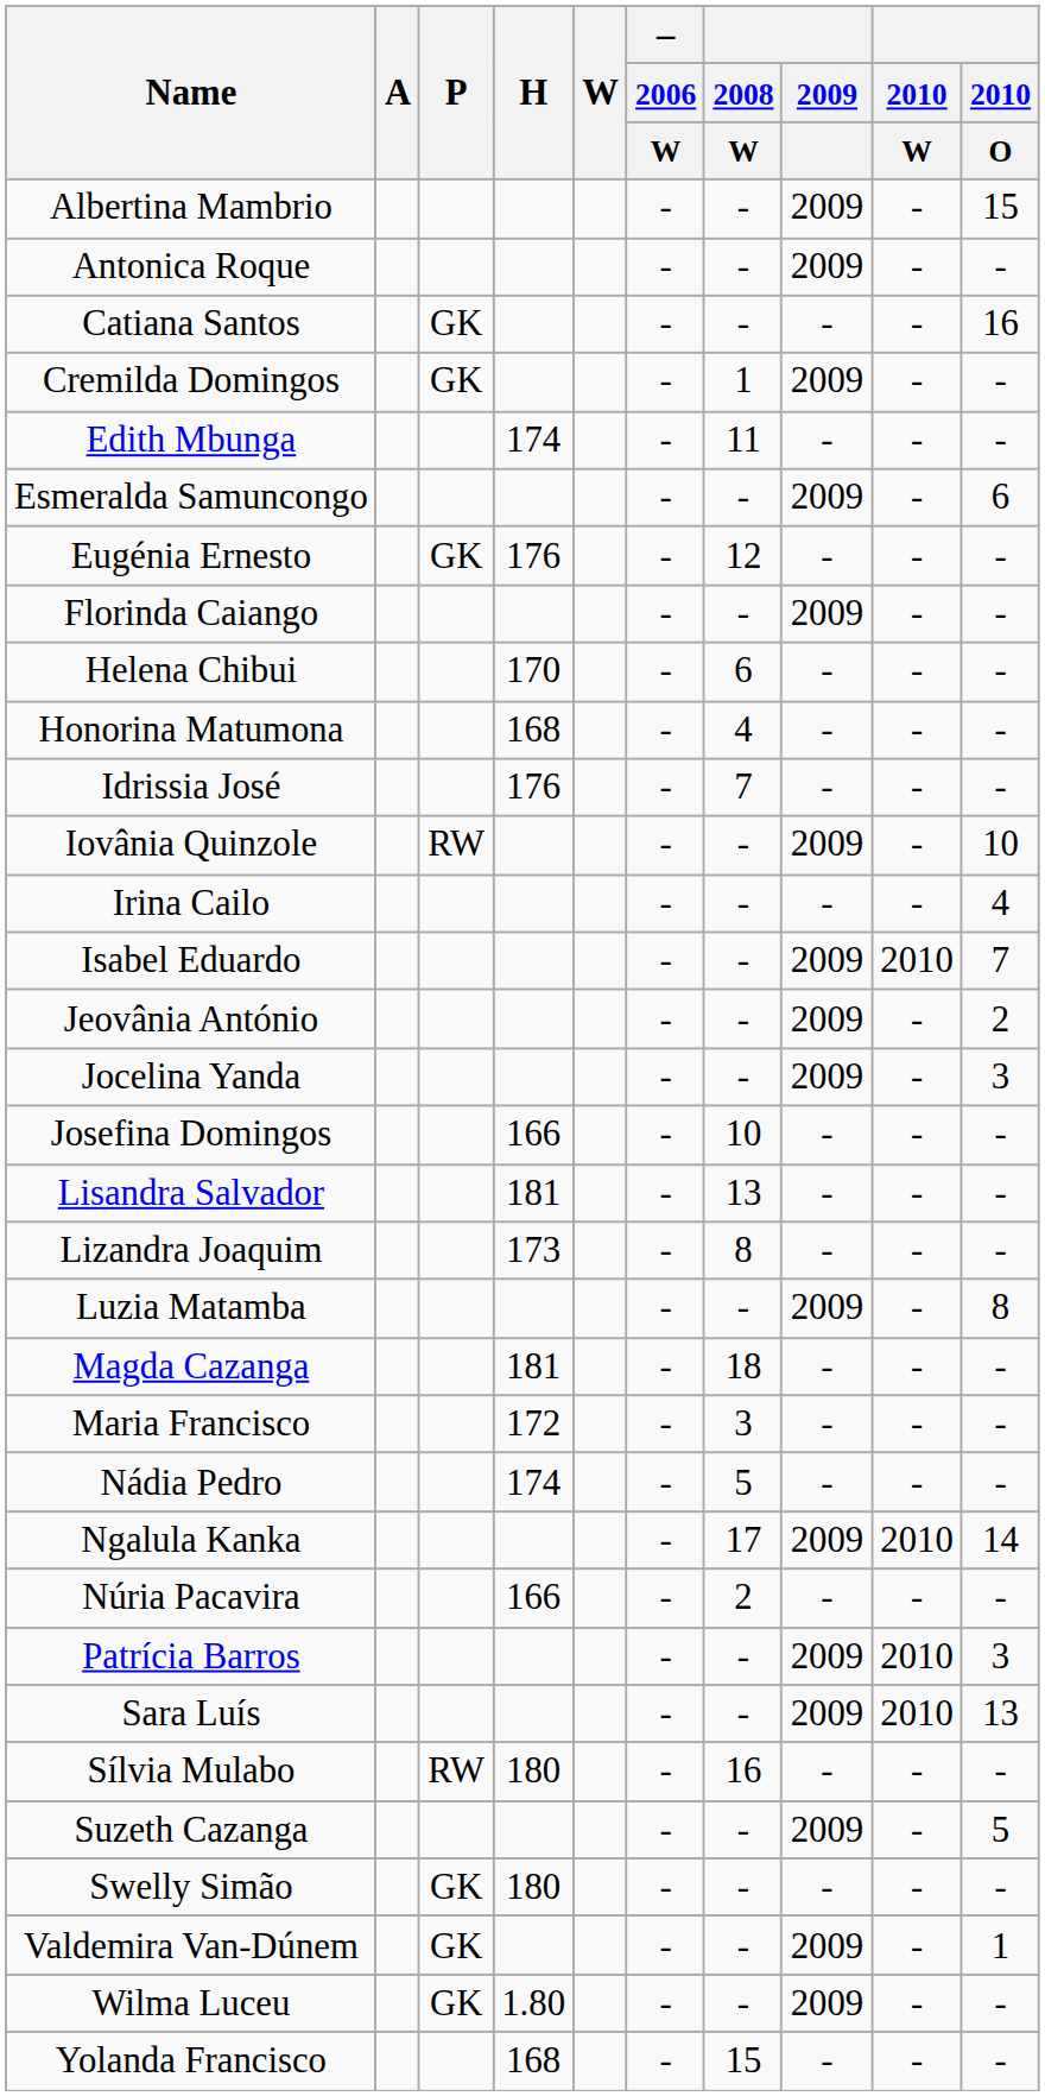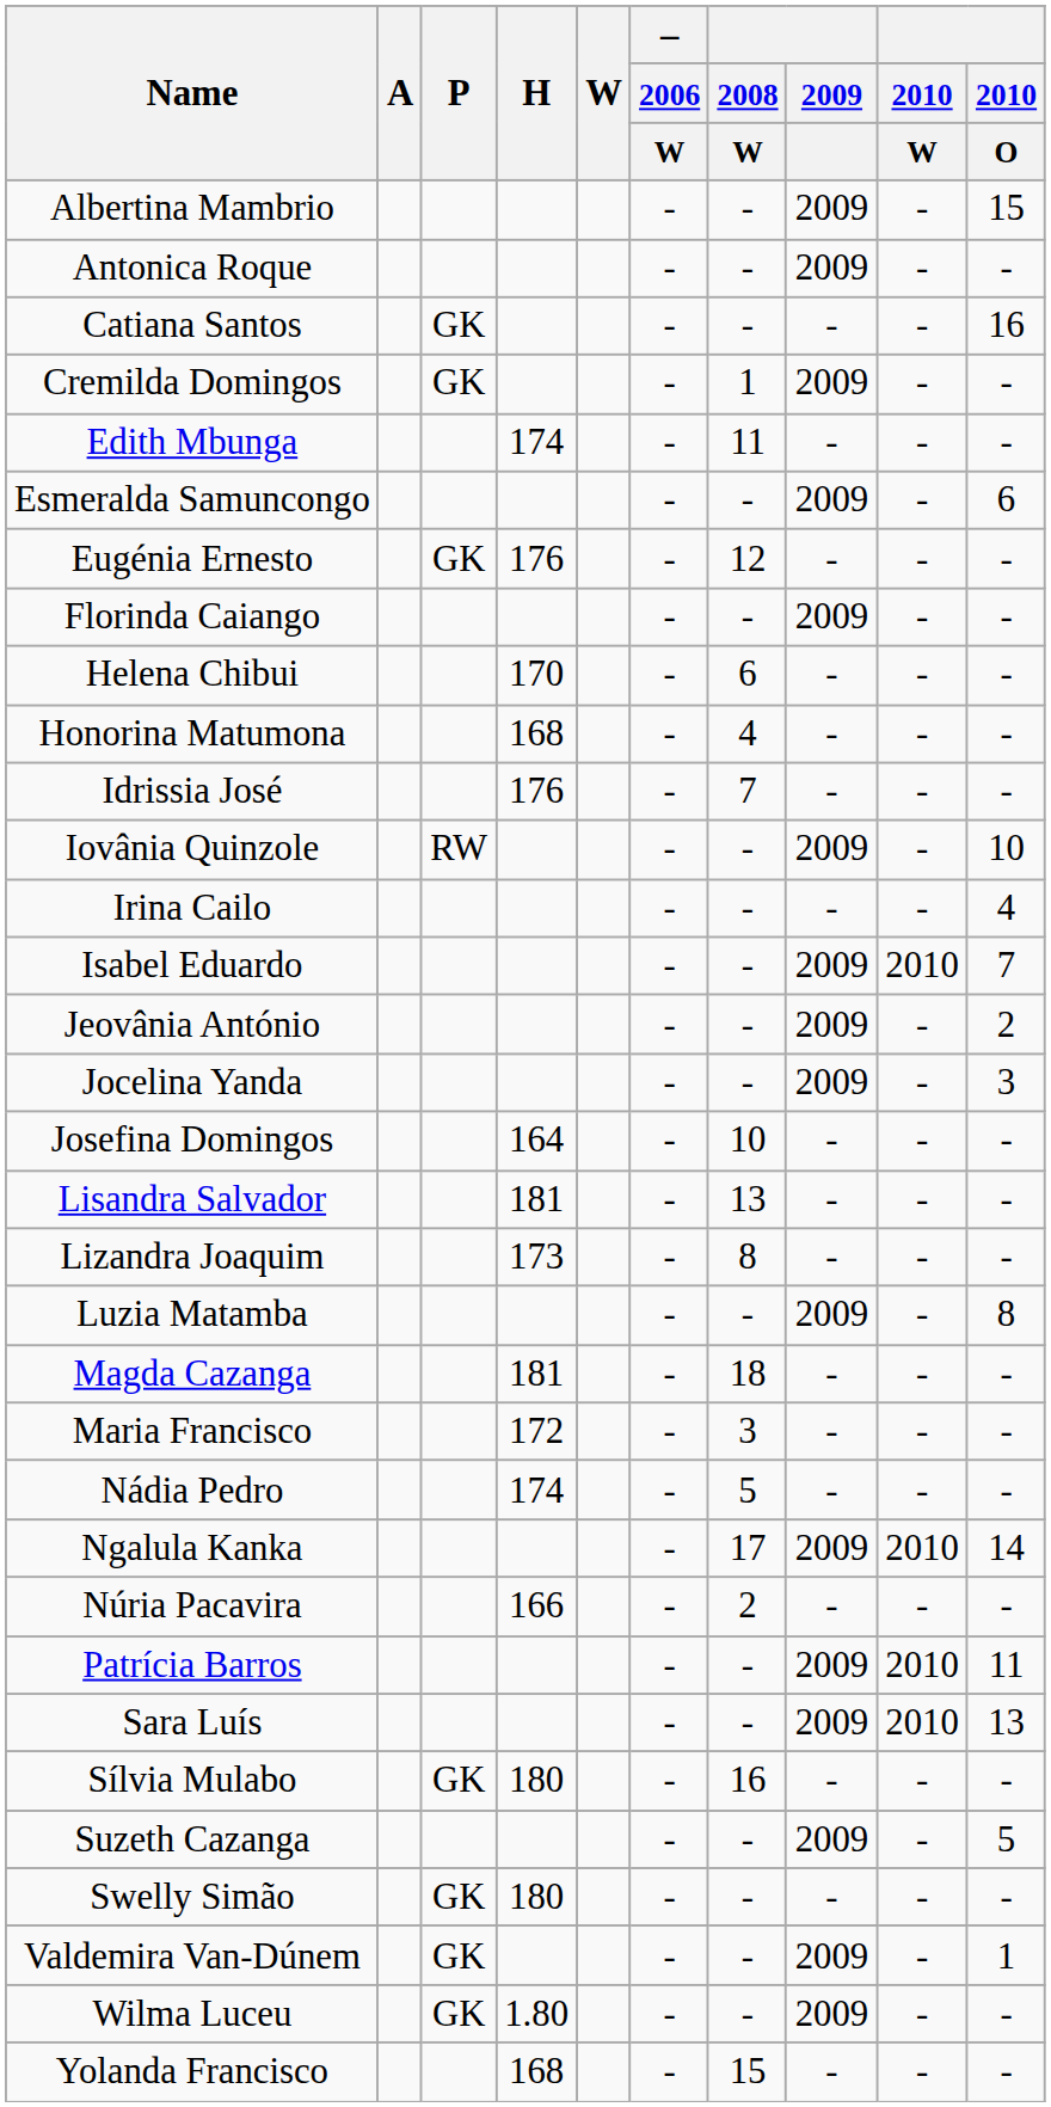Josefina Domingos | H: 166 -> 164
Patrícia Barros | 2010 / O: 3 -> 11
Sílvia Mulabo | P: RW -> GK
